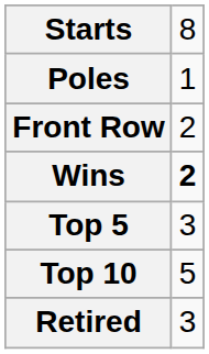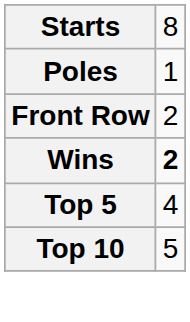Top 5 | column 2: 3 -> 4
- row: Retired | 3
